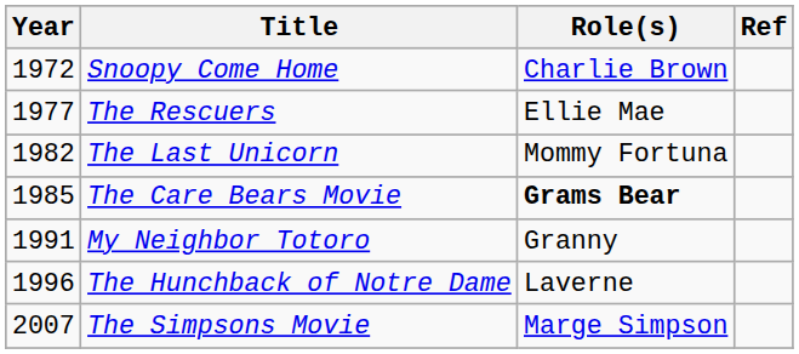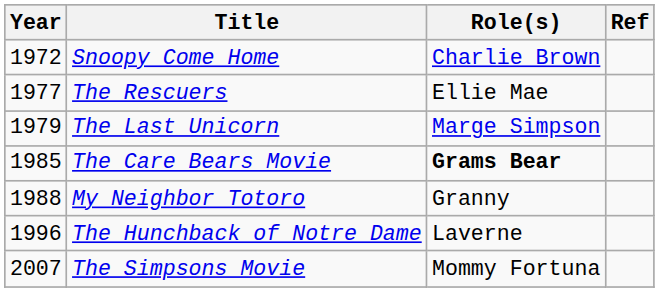The Last Unicorn | Year: 1982 -> 1979
The Last Unicorn | Role(s): Mommy Fortuna -> Marge Simpson
My Neighbor Totoro | Year: 1991 -> 1988
The Simpsons Movie | Role(s): Marge Simpson -> Mommy Fortuna
